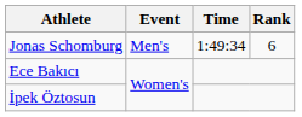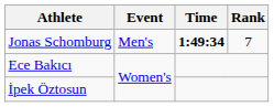Jonas Schomburg | Time: normal -> bold
Jonas Schomburg | Rank: 6 -> 7
